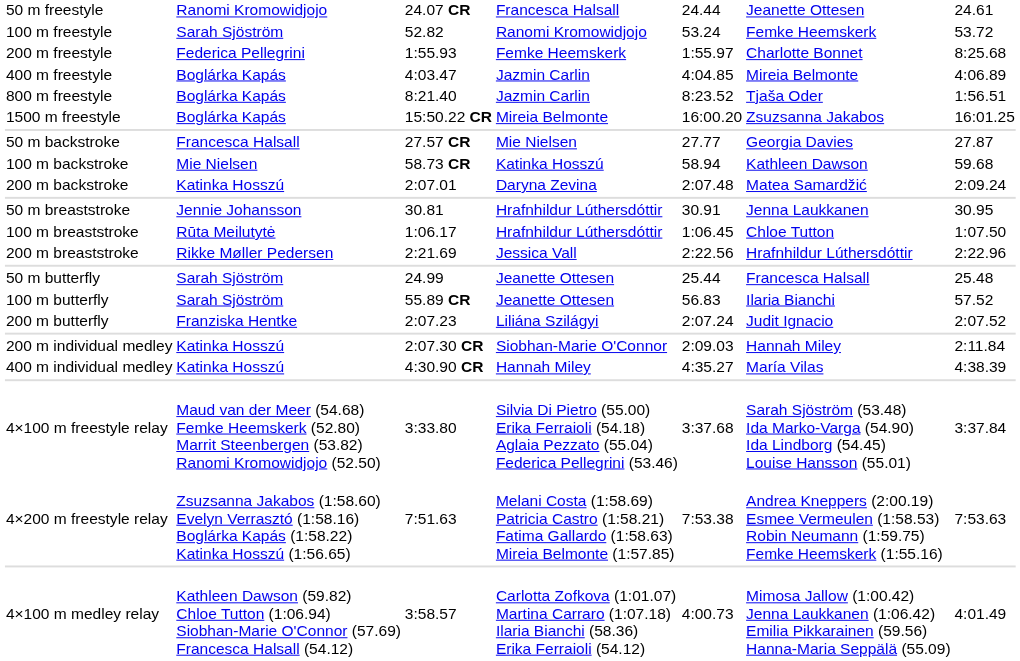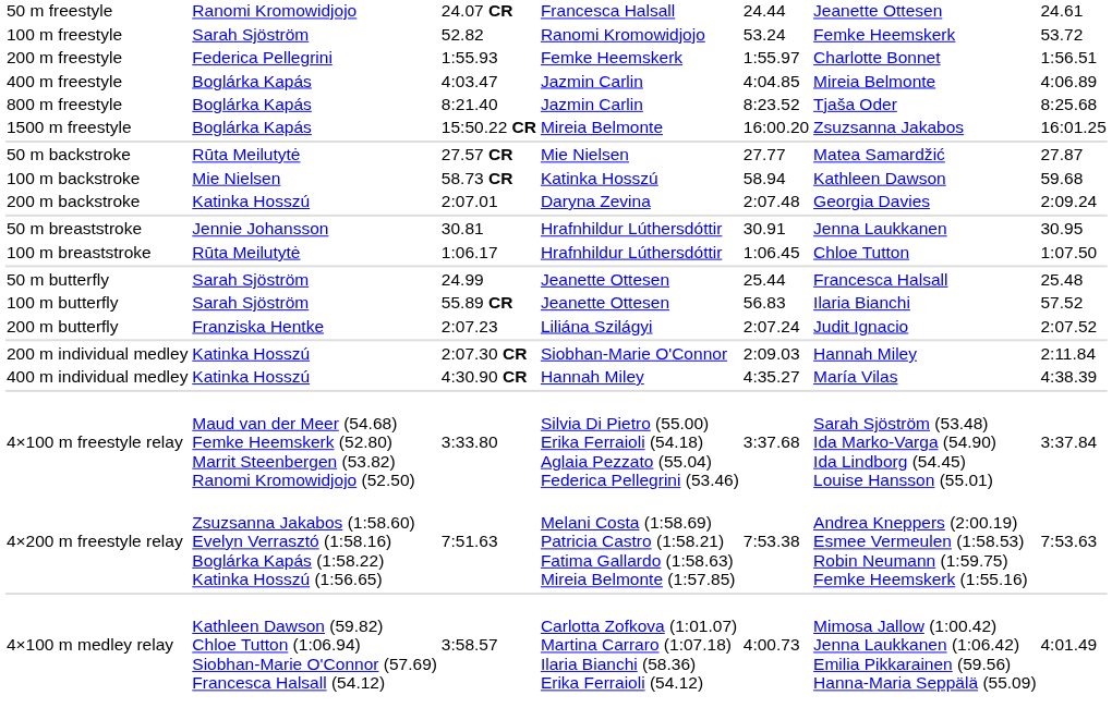200 m freestyle | column 7: 8:25.68 -> 1:56.51
800 m freestyle | column 7: 1:56.51 -> 8:25.68
50 m backstroke | column 2: Francesca Halsall -> Rūta Meilutytė
50 m backstroke | column 6: Georgia Davies -> Matea Samardžić
200 m backstroke | column 6: Matea Samardžić -> Georgia Davies
- row: 200 m breaststroke | Rikke Møller Pedersen | 2:21.69 | Jessica Vall | 2:22.56 | Hrafnhildur Lúthersdóttir | 2:22.96
